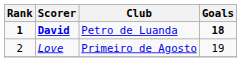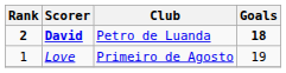David | Rank: 1 -> 2
Love | Rank: 2 -> 1
